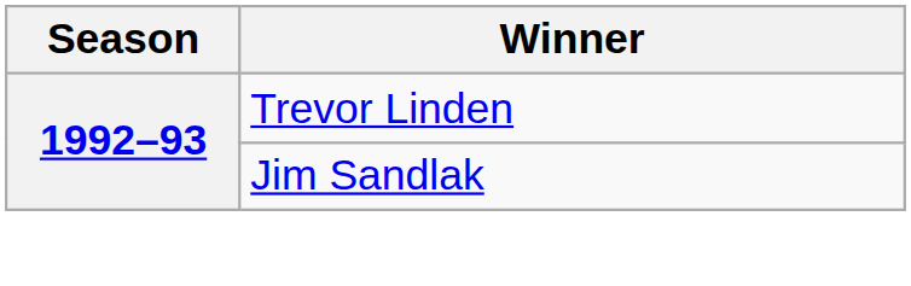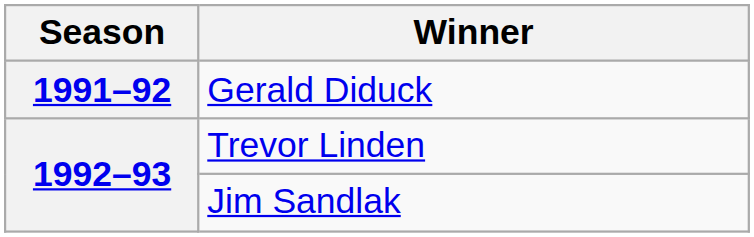+ row: 1991–92 | Gerald Diduck
